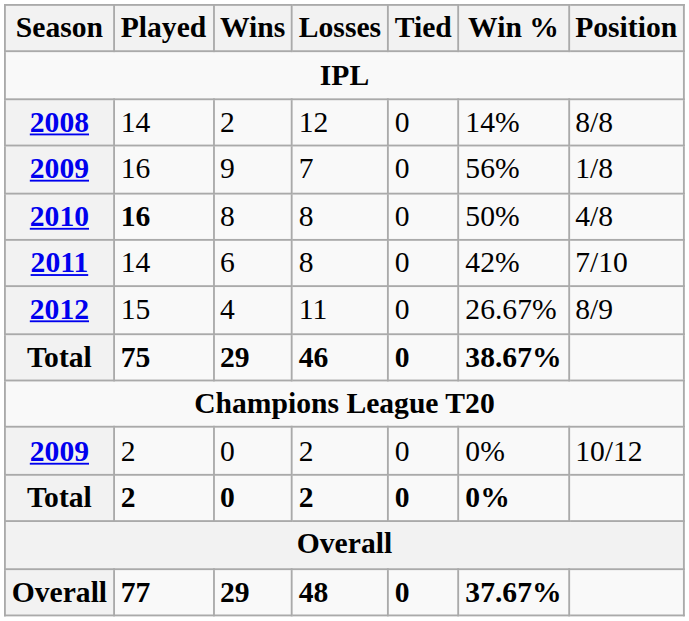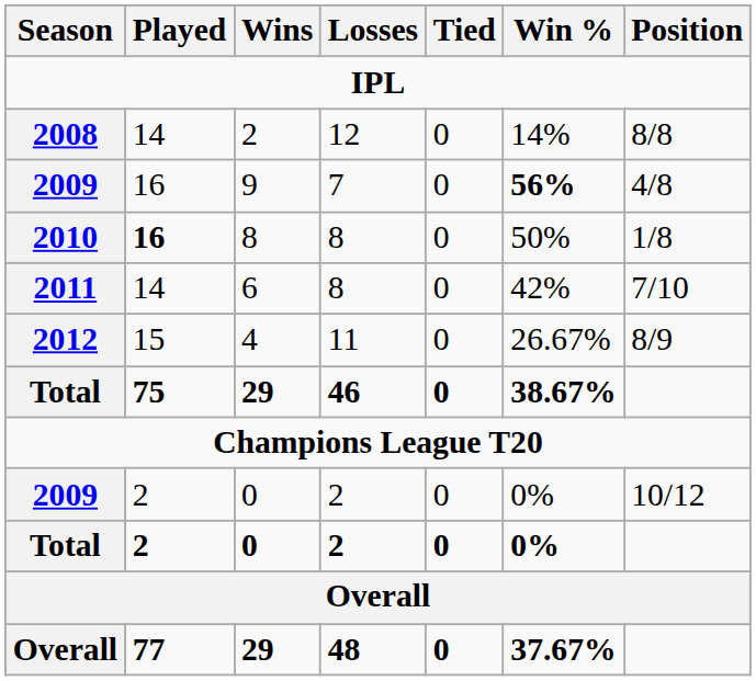2009 / 9 | Win %: normal -> bold
2009 / 9 | Position: 1/8 -> 4/8
2010 | Position: 4/8 -> 1/8
